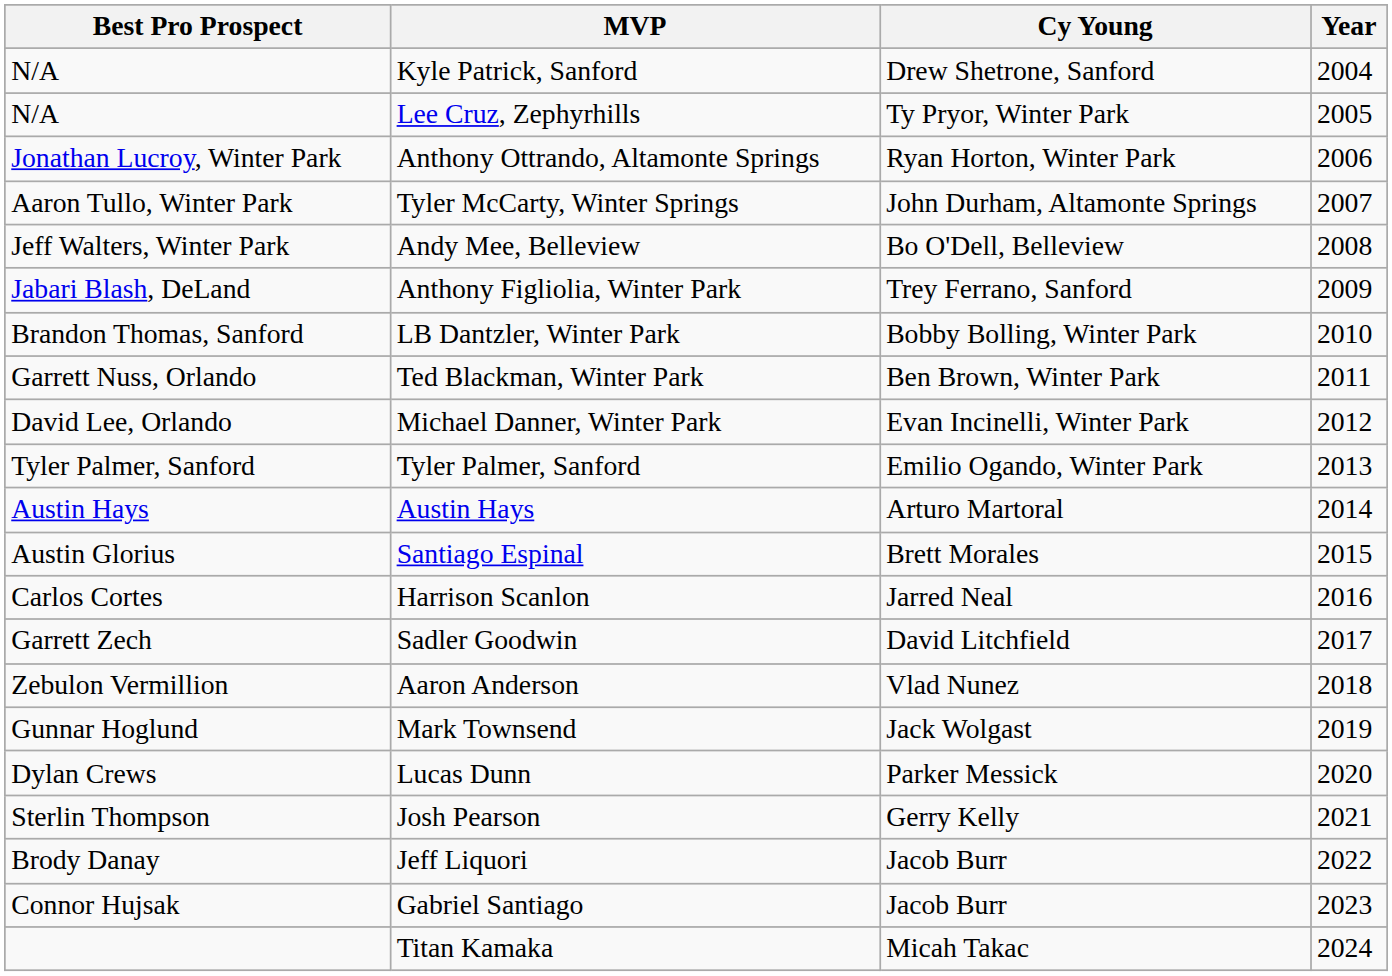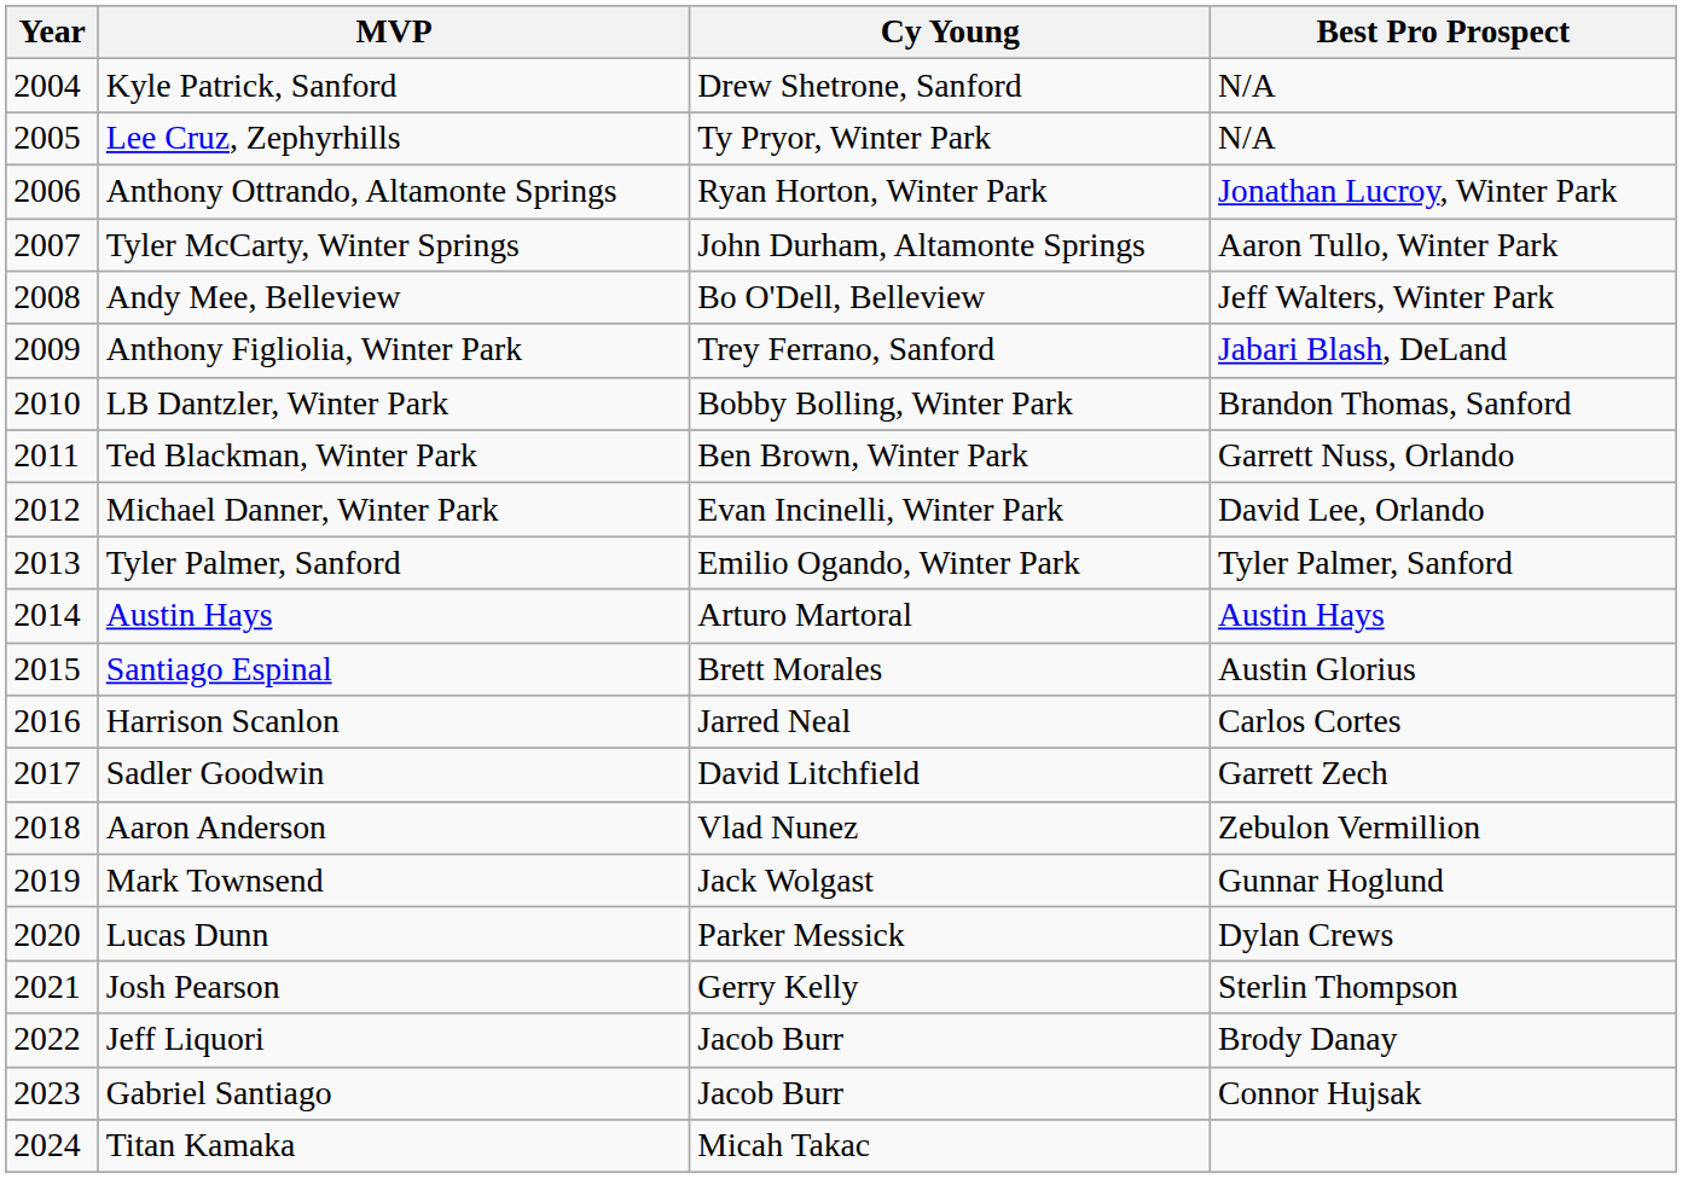columns swapped: Year <-> Best Pro Prospect
